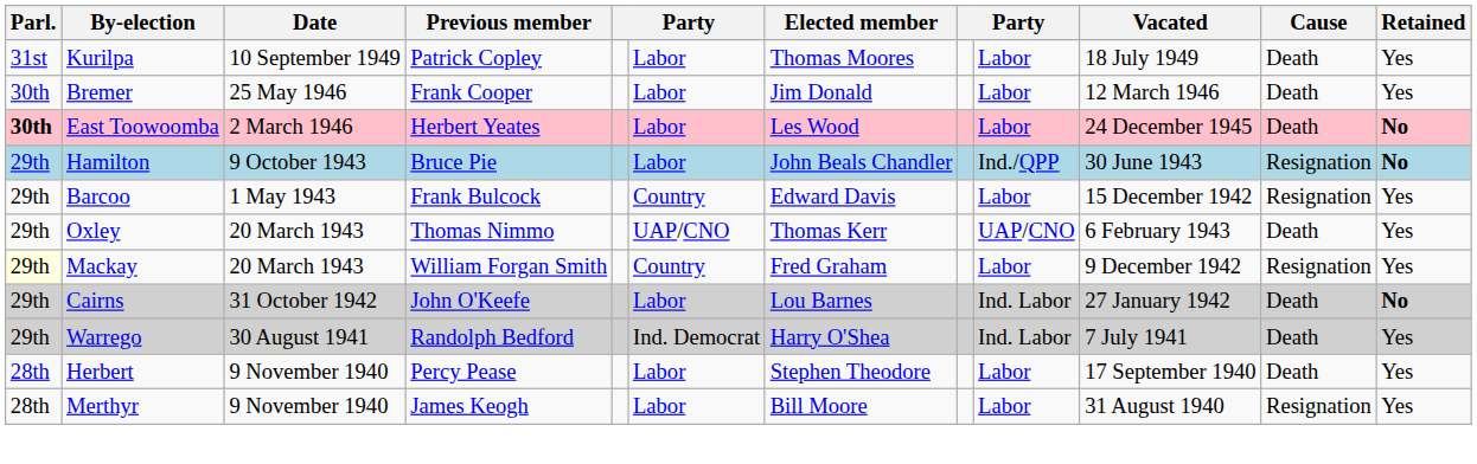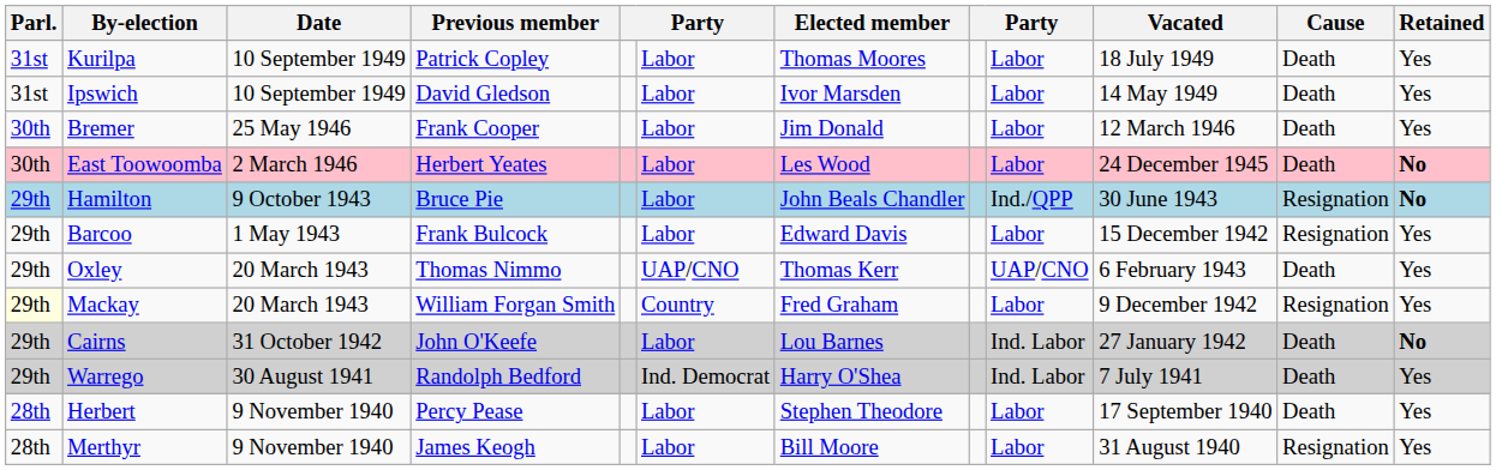+ row: 31st | Ipswich | 10 September 1949 | David Gledson | Labor | Ivor Marsden | Labor | 14 May 1949 | Death | Yes
East Toowoomba | Parl.: bold -> normal
Barcoo | column 6: Country -> Labor
